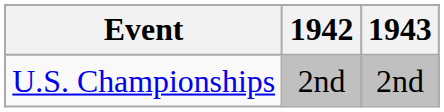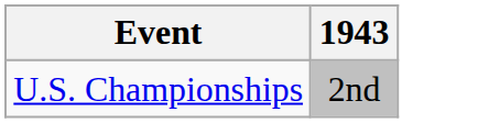- column: 1942 | 2nd
